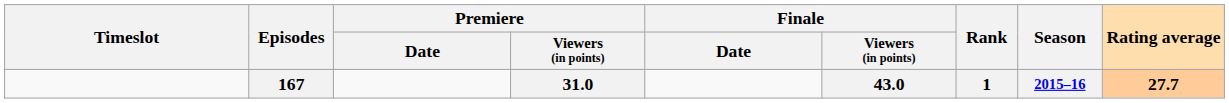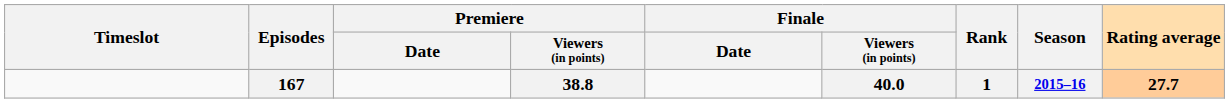167 | Premiere / Viewers (in points): 31.0 -> 38.8
167 | Finale / Viewers (in points): 43.0 -> 40.0
